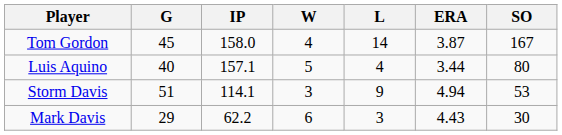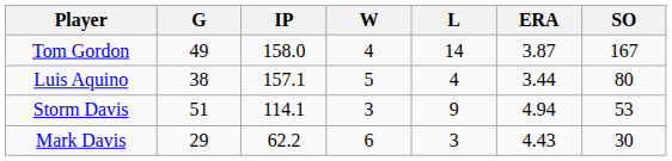Tom Gordon | G: 45 -> 49
Luis Aquino | G: 40 -> 38
